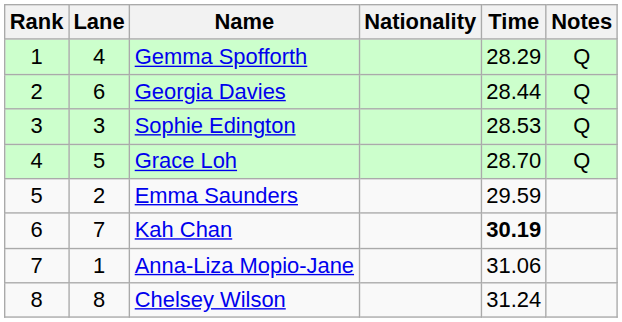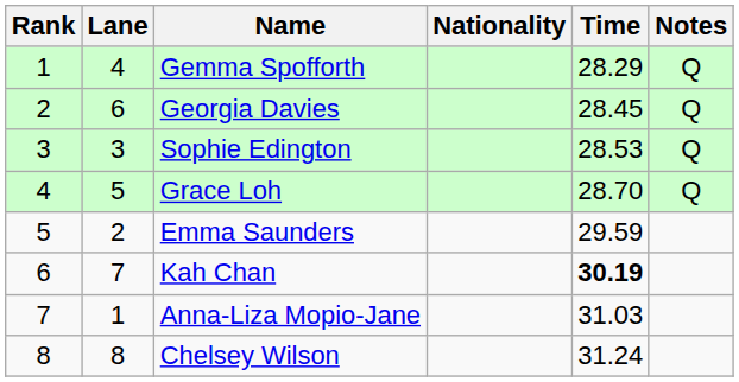Georgia Davies | Time: 28.44 -> 28.45
Anna-Liza Mopio-Jane | Time: 31.06 -> 31.03
